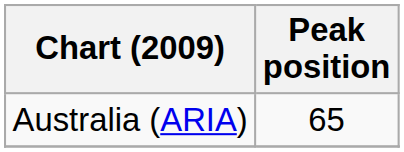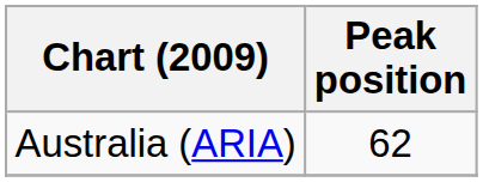Australia (ARIA) | Peak position: 65 -> 62
